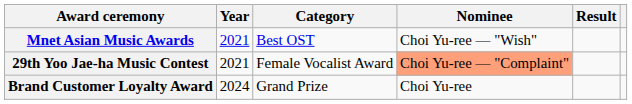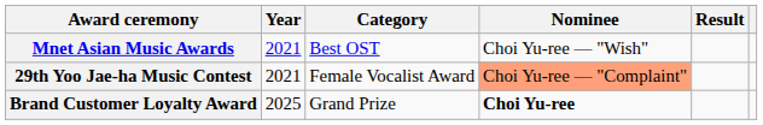Brand Customer Loyalty Award | Year: 2024 -> 2025
Brand Customer Loyalty Award | Nominee: normal -> bold
